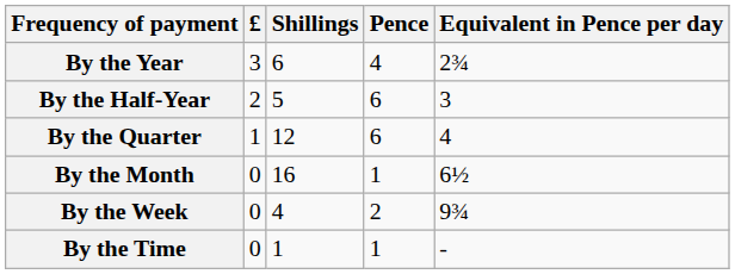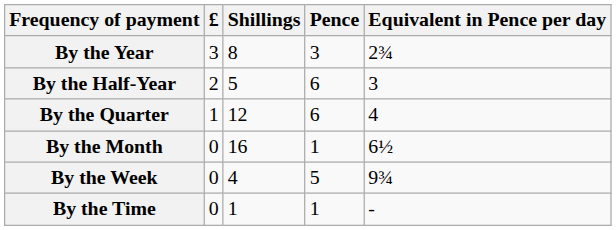By the Year | Shillings: 6 -> 8
By the Year | Pence: 4 -> 3
By the Week | Pence: 2 -> 5
